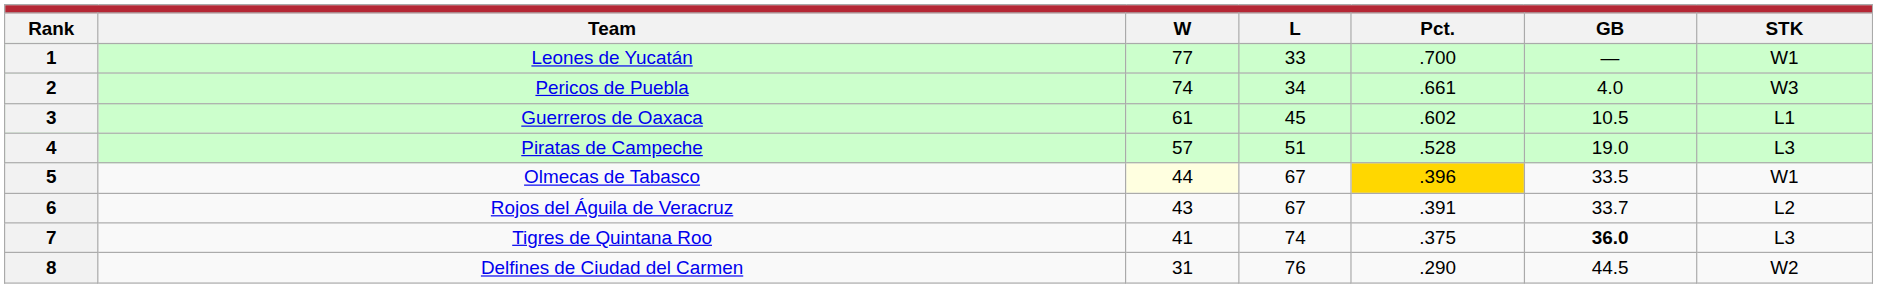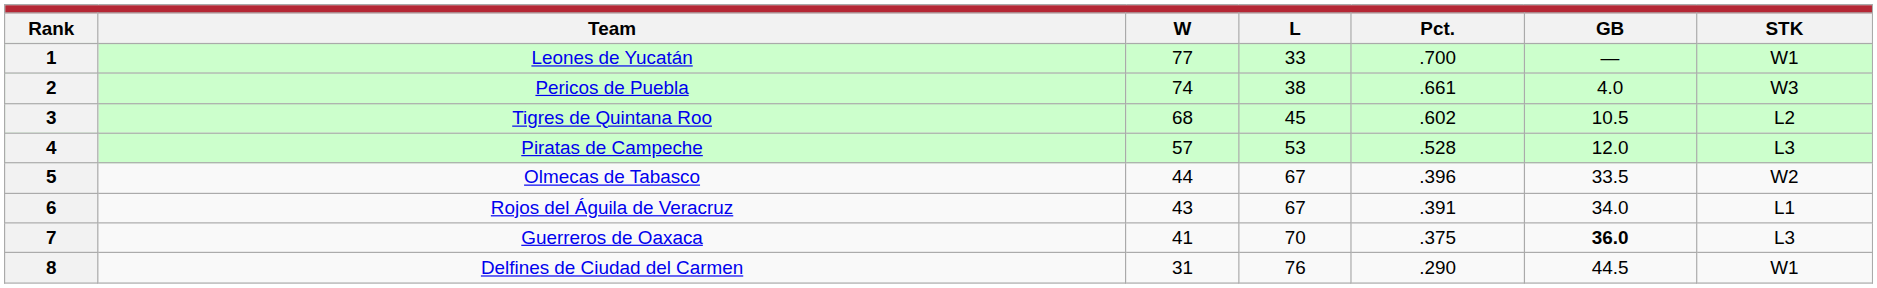2 | L: 34 -> 38
3 | Team: Guerreros de Oaxaca -> Tigres de Quintana Roo
3 | W: 61 -> 68
3 | STK: L1 -> L2
4 | L: 51 -> 53
4 | GB: 19.0 -> 12.0
5 | W: lightyellow background -> no background
5 | Pct.: gold background -> no background
5 | STK: W1 -> W2
6 | GB: 33.7 -> 34.0
6 | STK: L2 -> L1
7 | Team: Tigres de Quintana Roo -> Guerreros de Oaxaca
7 | L: 74 -> 70
8 | STK: W2 -> W1
